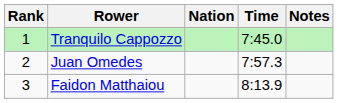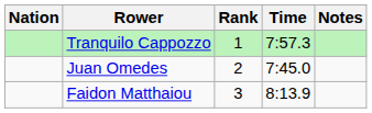columns swapped: Rank <-> Nation
Tranquilo Cappozzo | Time: 7:45.0 -> 7:57.3
Juan Omedes | Time: 7:57.3 -> 7:45.0
